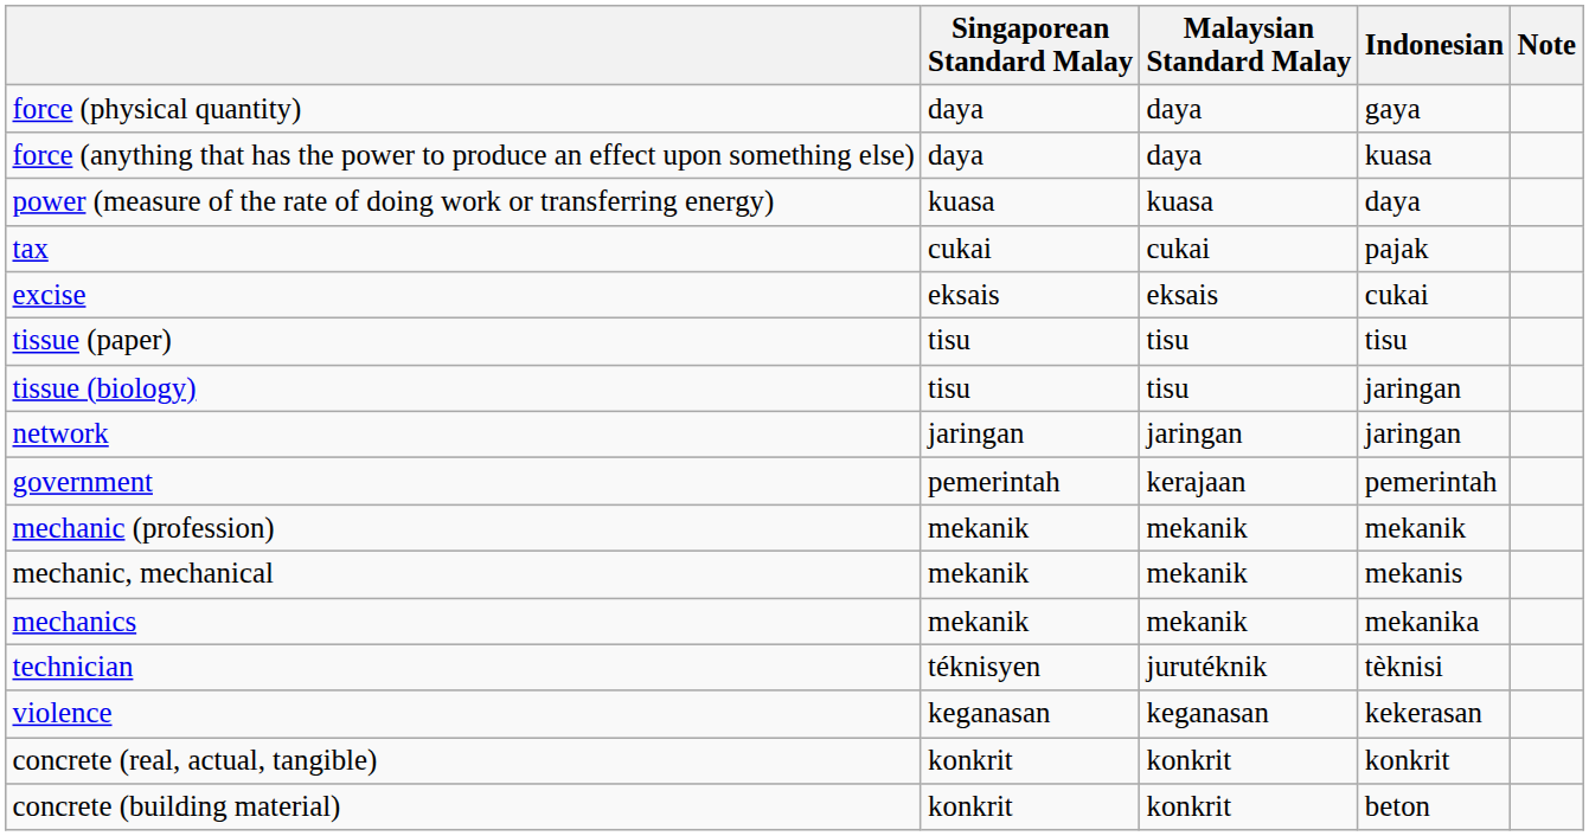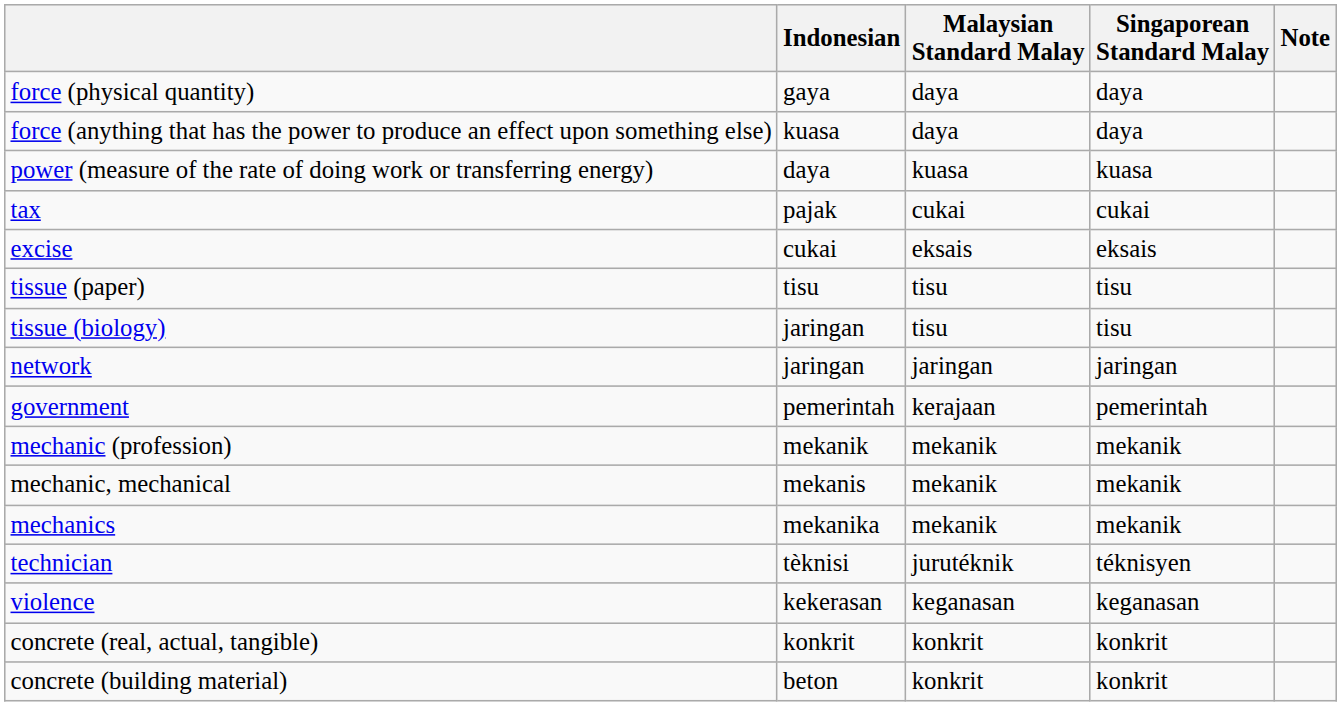columns swapped: Indonesian <-> Singaporean Standard Malay
